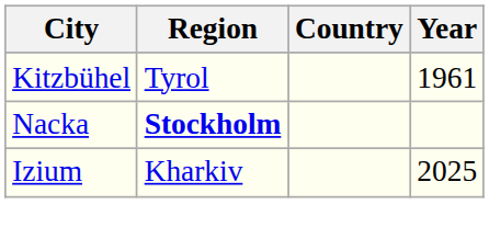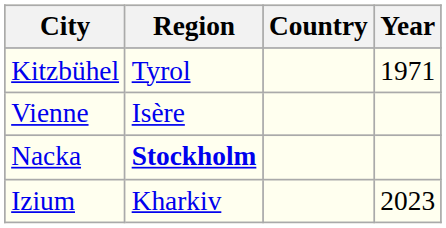Kitzbühel | Year: 1961 -> 1971
+ row: Vienne | Isère
Izium | Year: 2025 -> 2023
